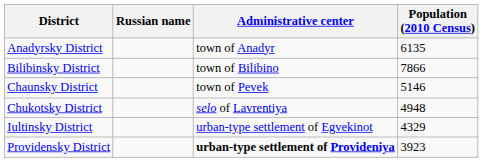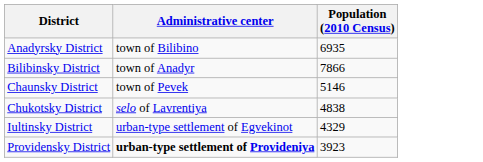- column: Russian name
Anadyrsky District | Administrative center: town of Anadyr -> town of Bilibino
Anadyrsky District | Population (2010 Census): 6135 -> 6935
Bilibinsky District | Administrative center: town of Bilibino -> town of Anadyr
Chukotsky District | Population (2010 Census): 4948 -> 4838
